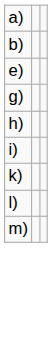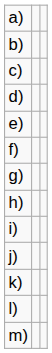+ row: c)
+ row: d)
+ row: f)
+ row: j)
